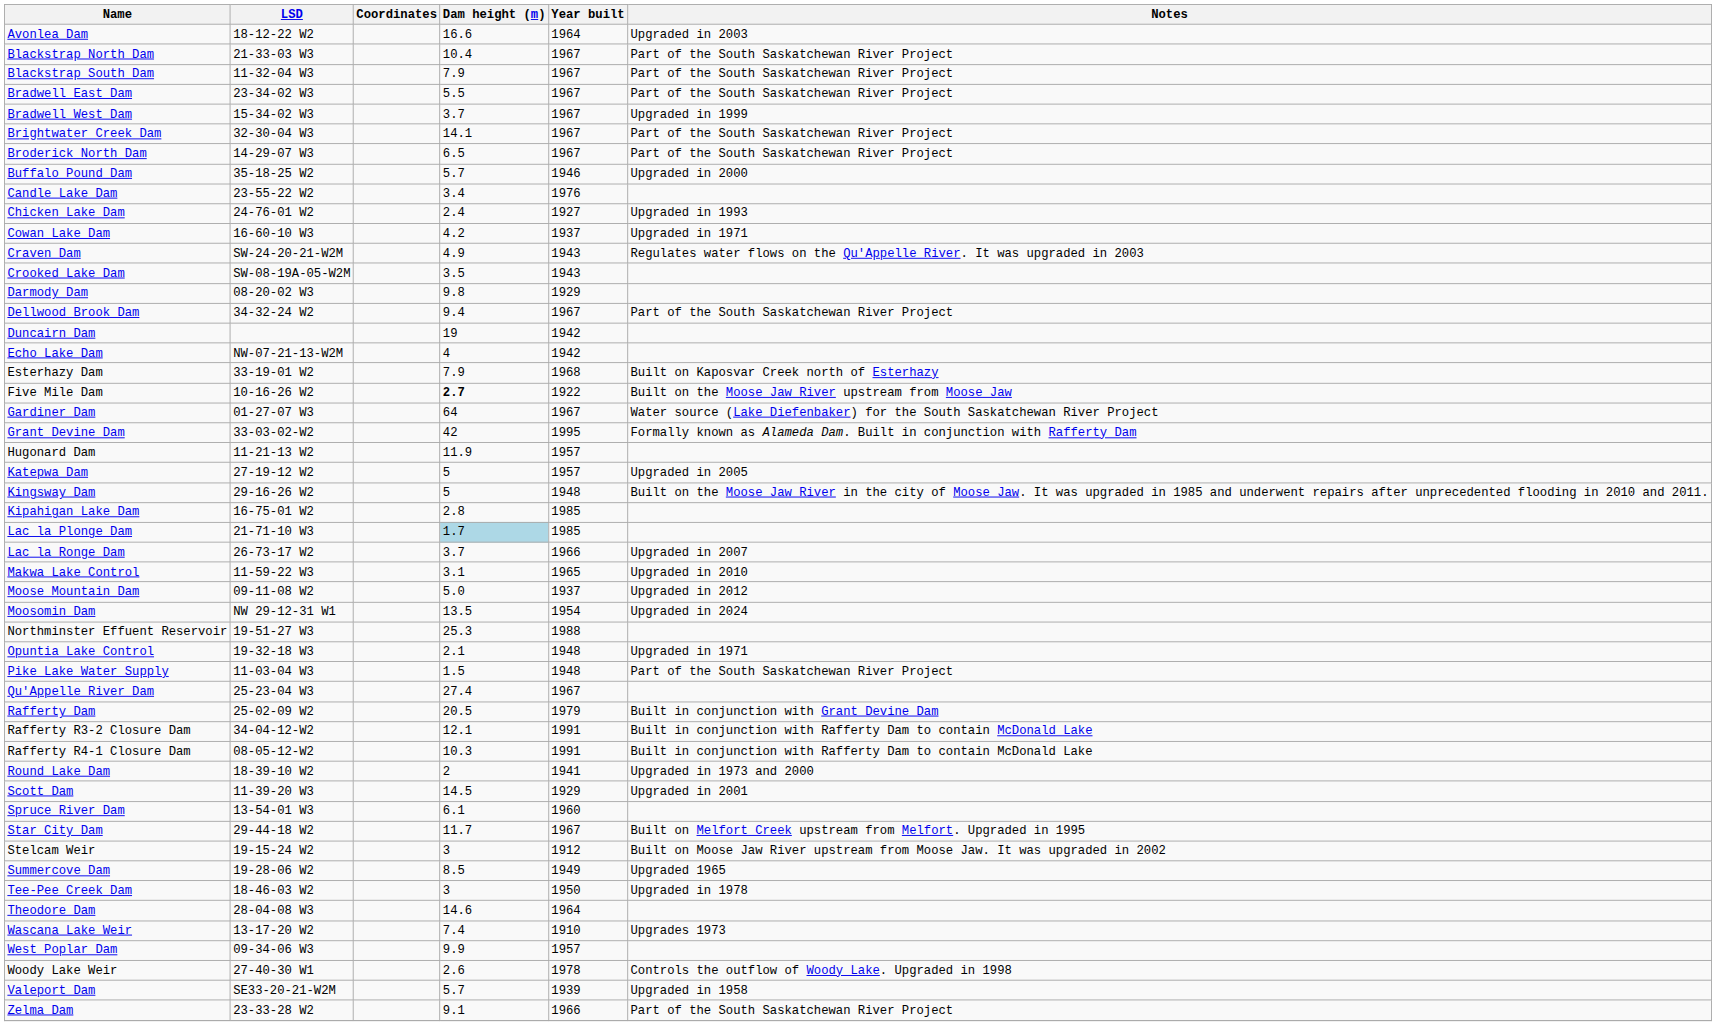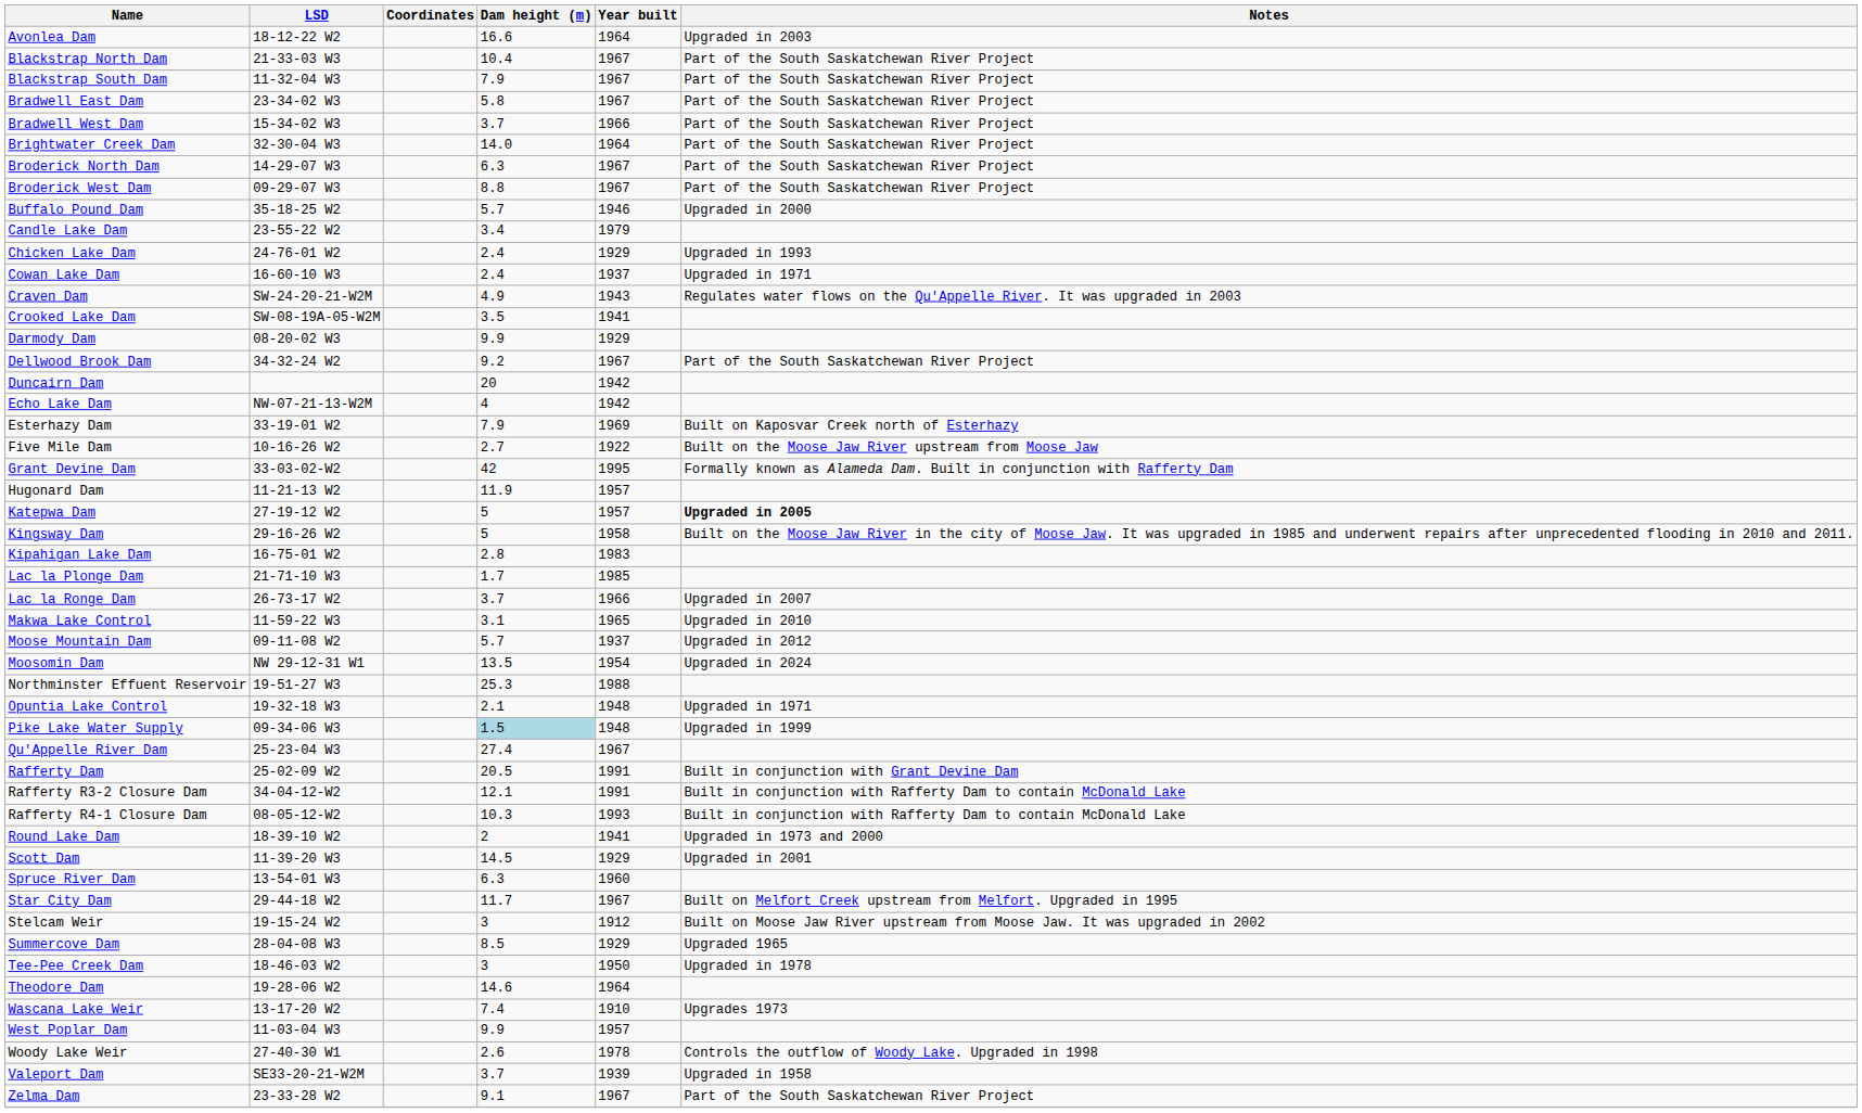Bradwell East Dam | Dam height (m): 5.5 -> 5.8
Bradwell West Dam | Year built: 1967 -> 1966
Bradwell West Dam | Notes: Upgraded in 1999 -> Part of the South Saskatchewan River Project
Brightwater Creek Dam | Dam height (m): 14.1 -> 14.0
Brightwater Creek Dam | Year built: 1967 -> 1964
Broderick North Dam | Dam height (m): 6.5 -> 6.3
+ row: Broderick West Dam | 09-29-07 W3 | 8.8 | 1967 | Part of the South Saskatchewan River Project
Candle Lake Dam | Year built: 1976 -> 1979
Chicken Lake Dam | Year built: 1927 -> 1929
Cowan Lake Dam | Dam height (m): 4.2 -> 2.4
Crooked Lake Dam | Year built: 1943 -> 1941
Darmody Dam | Dam height (m): 9.8 -> 9.9
Dellwood Brook Dam | Dam height (m): 9.4 -> 9.2
Duncairn Dam | Dam height (m): 19 -> 20
Esterhazy Dam | Year built: 1968 -> 1969
Five Mile Dam | Dam height (m): bold -> normal
- row: Gardiner Dam | 01-27-07 W3 | 64 | 1967 | Water source (Lake Diefenbaker) for the South Saskatchewan River Project
Katepwa Dam | Notes: normal -> bold
Kingsway Dam | Year built: 1948 -> 1958
Kipahigan Lake Dam | Year built: 1985 -> 1983
Lac la Plonge Dam | Dam height (m): lightblue background -> no background
Moose Mountain Dam | Dam height (m): 5.0 -> 5.7
Pike Lake Water Supply | LSD: 11-03-04 W3 -> 09-34-06 W3
Pike Lake Water Supply | Dam height (m): no background -> lightblue background
Pike Lake Water Supply | Notes: Part of the South Saskatchewan River Project -> Upgraded in 1999
Rafferty Dam | Year built: 1979 -> 1991
Rafferty R4-1 Closure Dam | Year built: 1991 -> 1993
Spruce River Dam | Dam height (m): 6.1 -> 6.3
Summercove Dam | LSD: 19-28-06 W2 -> 28-04-08 W3
Summercove Dam | Year built: 1949 -> 1929
Theodore Dam | LSD: 28-04-08 W3 -> 19-28-06 W2
West Poplar Dam | LSD: 09-34-06 W3 -> 11-03-04 W3
Valeport Dam | Dam height (m): 5.7 -> 3.7
Zelma Dam | Year built: 1966 -> 1967
